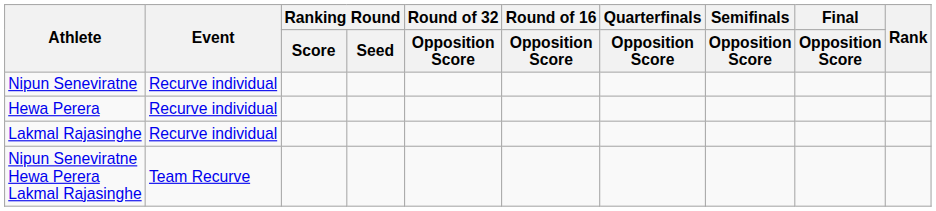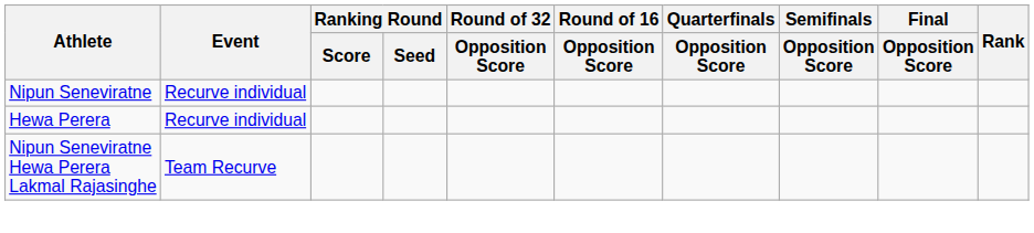- row: Lakmal Rajasinghe | Recurve individual
